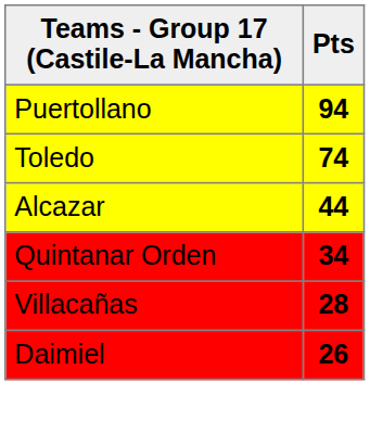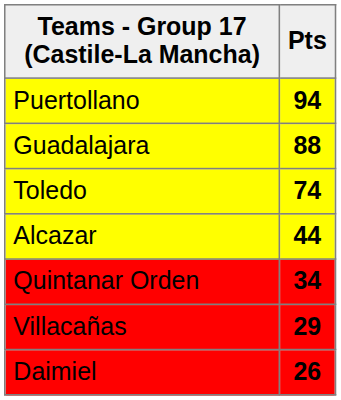+ row: Guadalajara | 88
Villacañas | Pts: 28 -> 29
